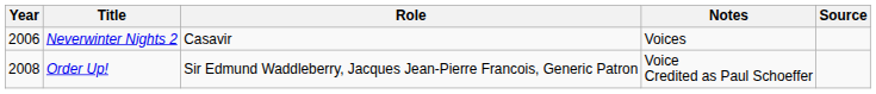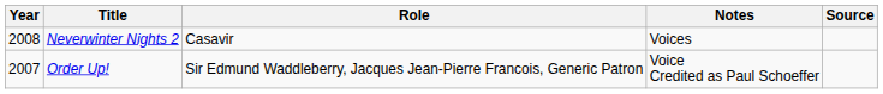Neverwinter Nights 2 | Year: 2006 -> 2008
Order Up! | Year: 2008 -> 2007
